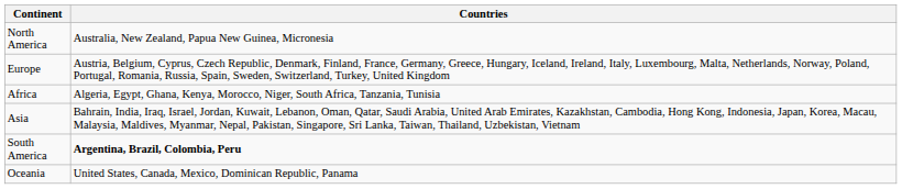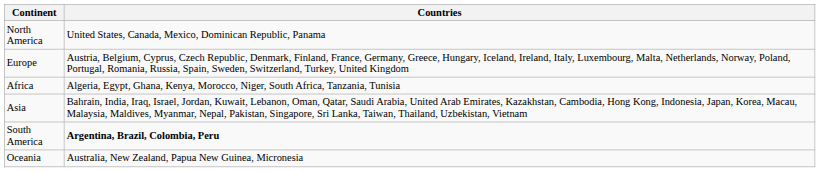North America | Countries: Australia, New Zealand, Papua New Guinea, Micronesia -> United States, Canada, Mexico, Dominican Republic, Panama
Oceania | Countries: United States, Canada, Mexico, Dominican Republic, Panama -> Australia, New Zealand, Papua New Guinea, Micronesia
